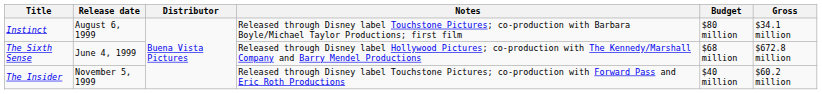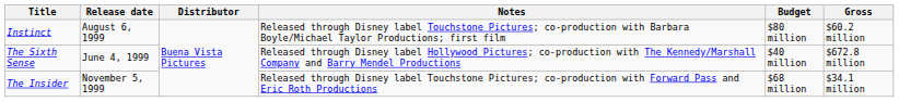Instinct | Gross: $34.1 million -> $60.2 million
The Sixth Sense | Budget: $68 million -> $40 million
The Insider | Budget: $40 million -> $68 million
The Insider | Gross: $60.2 million -> $34.1 million
